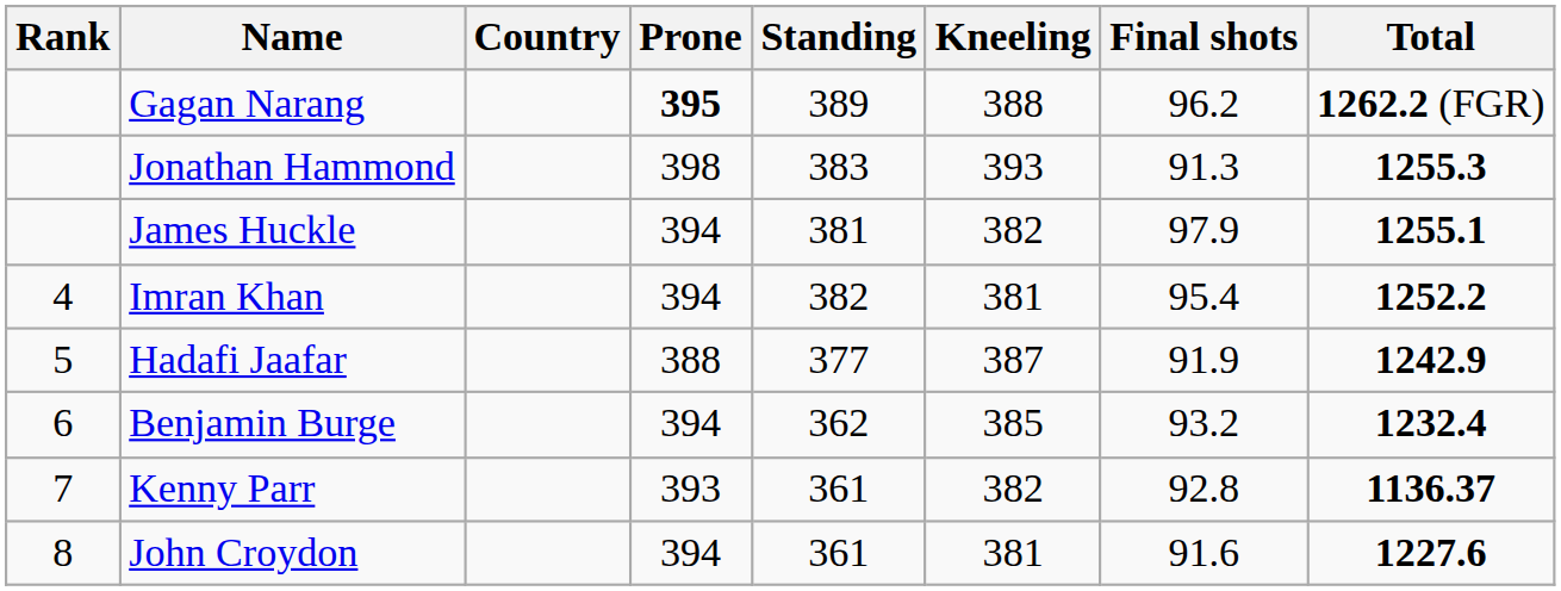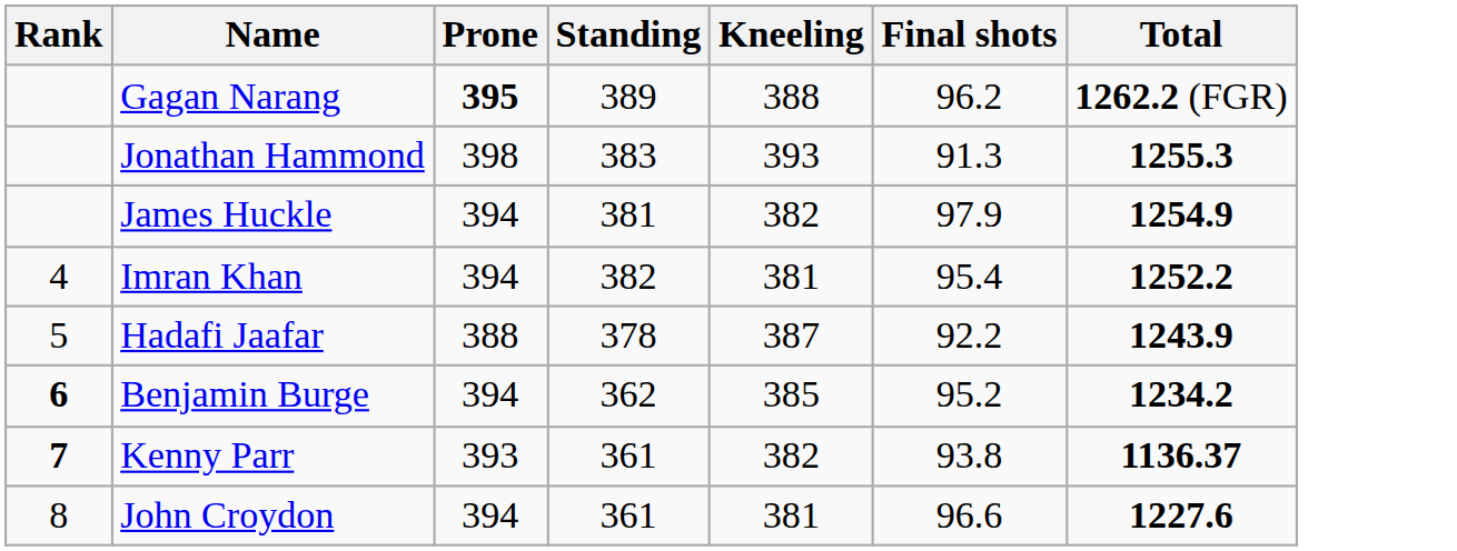- column: Country
James Huckle | Total: 1255.1 -> 1254.9
Hadafi Jaafar | Standing: 377 -> 378
Hadafi Jaafar | Final shots: 91.9 -> 92.2
Hadafi Jaafar | Total: 1242.9 -> 1243.9
Benjamin Burge | Rank: normal -> bold
Benjamin Burge | Final shots: 93.2 -> 95.2
Benjamin Burge | Total: 1232.4 -> 1234.2
Kenny Parr | Rank: normal -> bold
Kenny Parr | Final shots: 92.8 -> 93.8
John Croydon | Final shots: 91.6 -> 96.6
